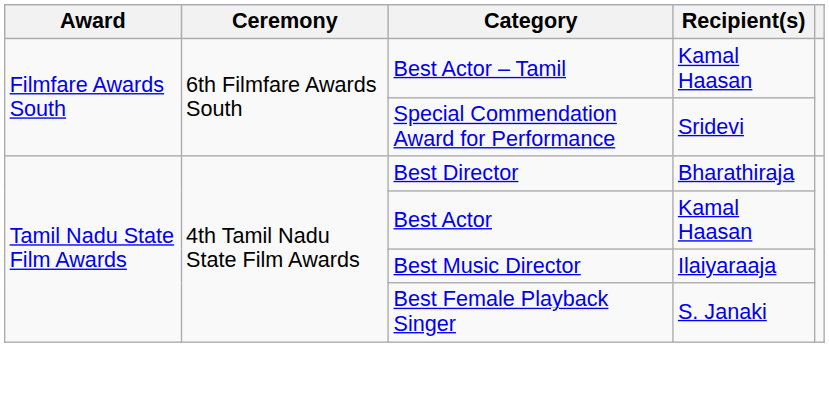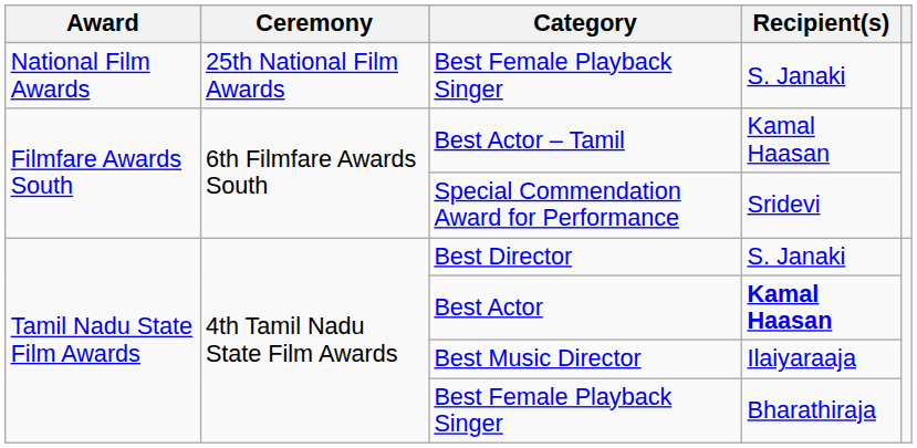+ row: National Film Awards | 25th National Film Awards | Best Female Playback Singer | S. Janaki
Best Director | Recipient(s): Bharathiraja -> S. Janaki
Best Actor | Recipient(s): normal -> bold
Tamil Nadu State Film Awards / Best Female Playback Singer | Recipient(s): S. Janaki -> Bharathiraja
